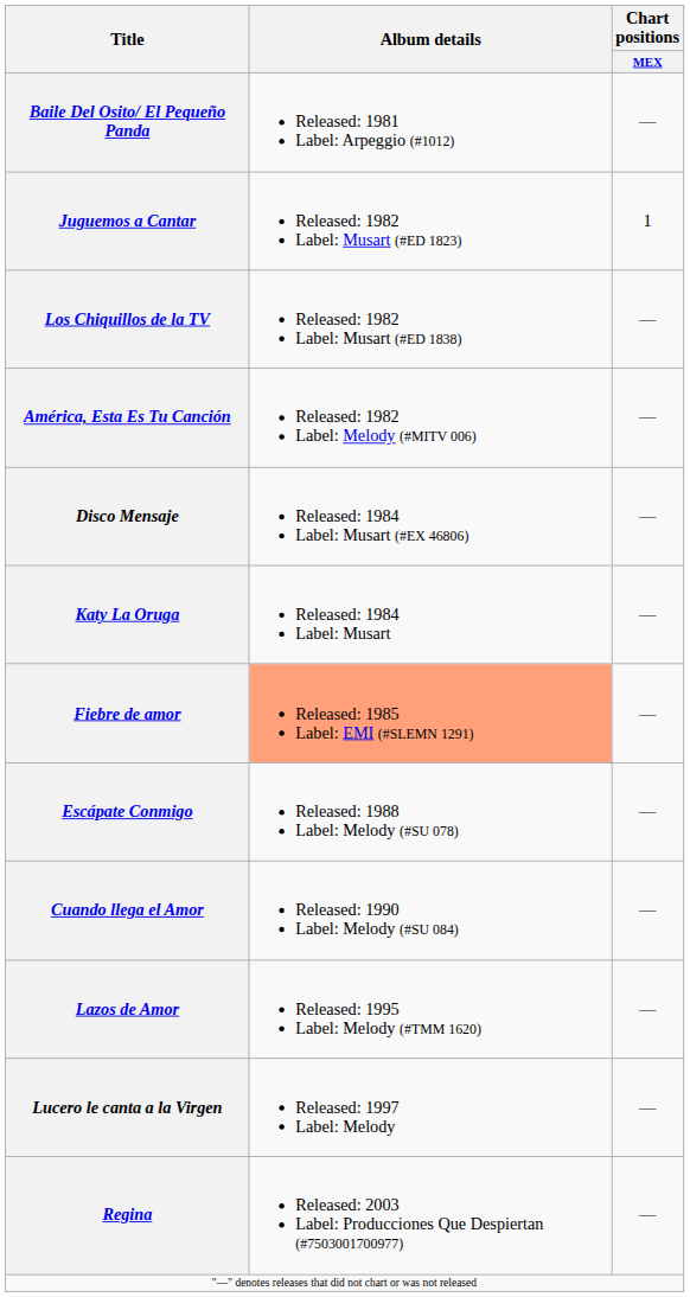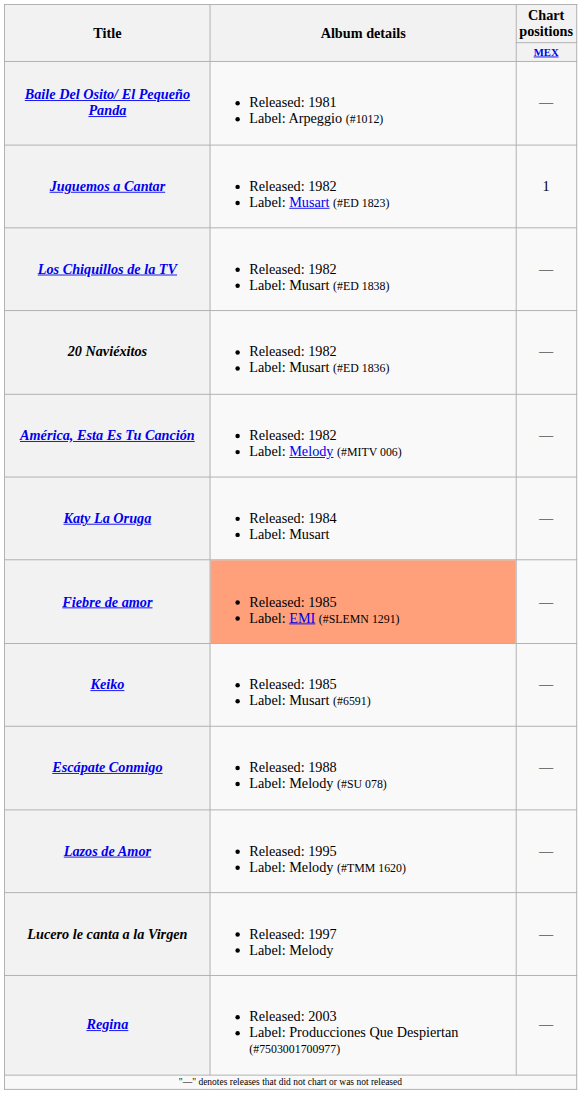+ row: 20 Naviéxitos | Released: 1982 Label: Musart (#ED 1836) | —
- row: Disco Mensaje | Released: 1984 Label: Musart (#EX 46806) | —
+ row: Keiko | Released: 1985 Label: Musart (#6591) | —
- row: Cuando llega el Amor | Released: 1990 Label: Melody (#SU 084) | —
